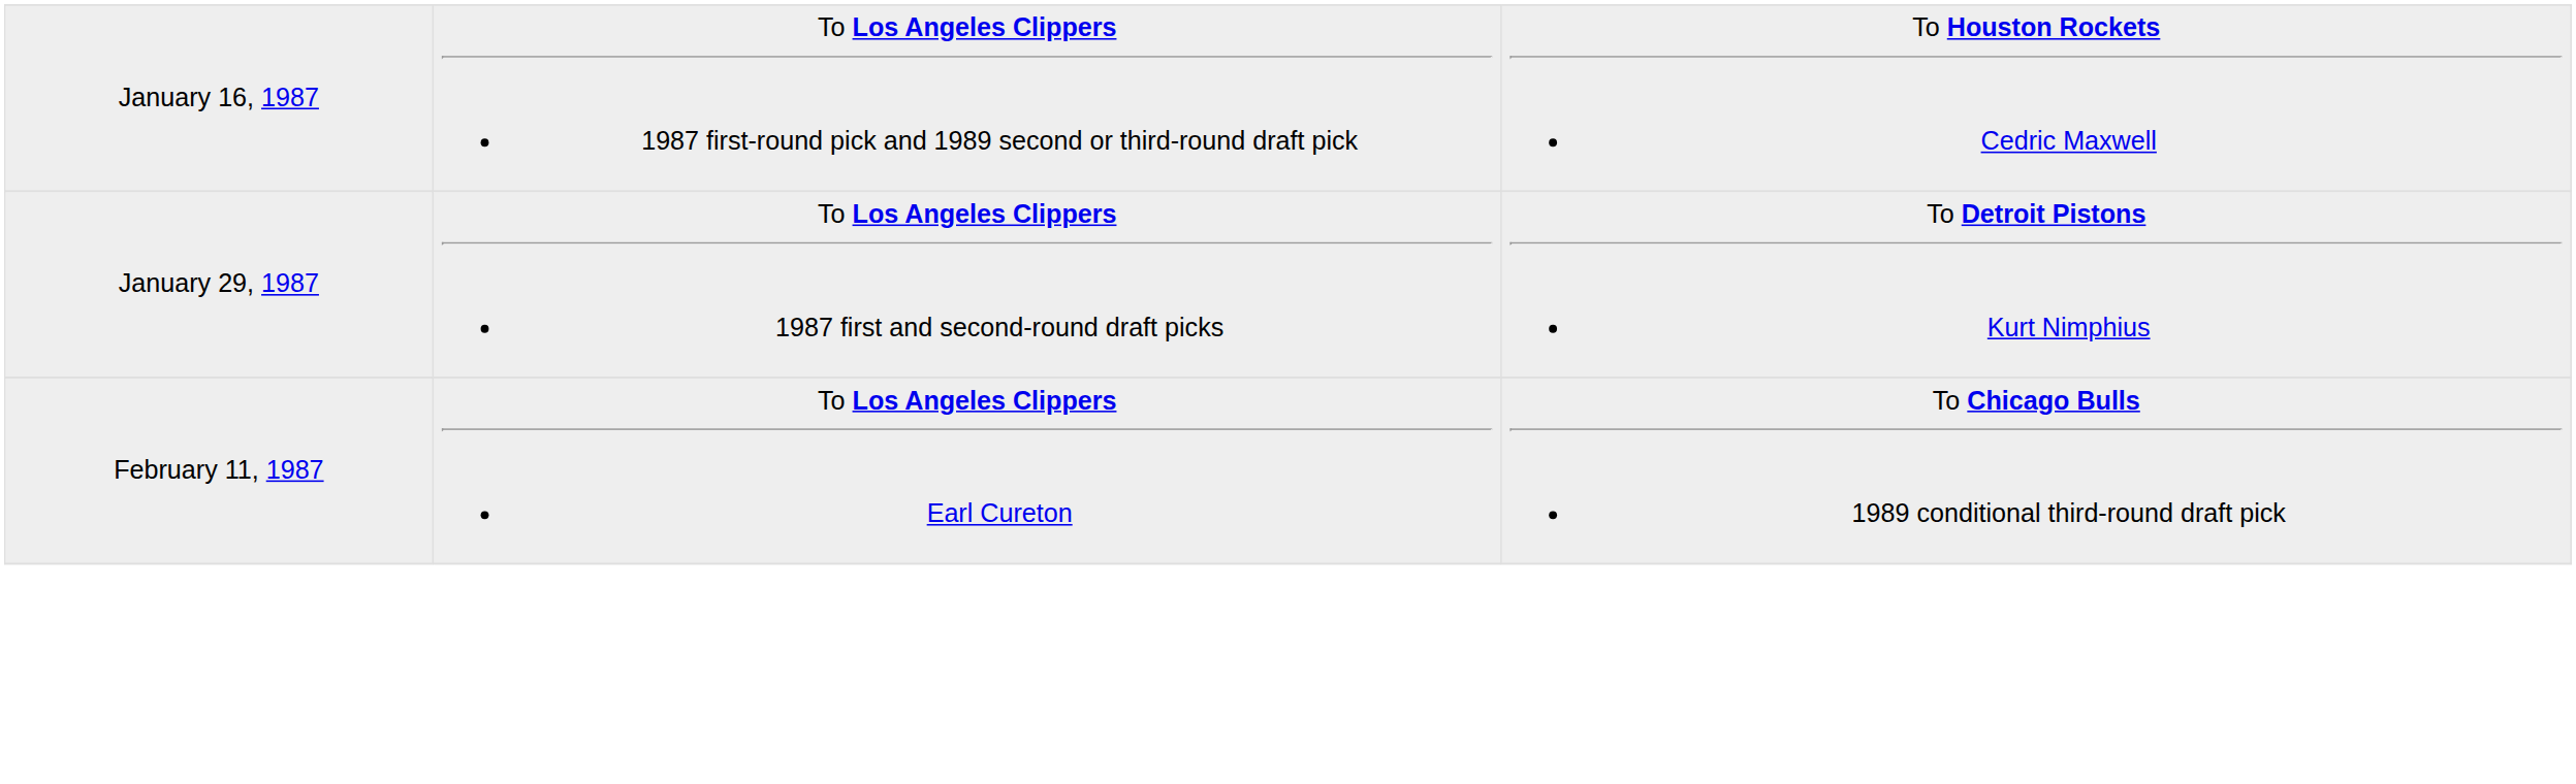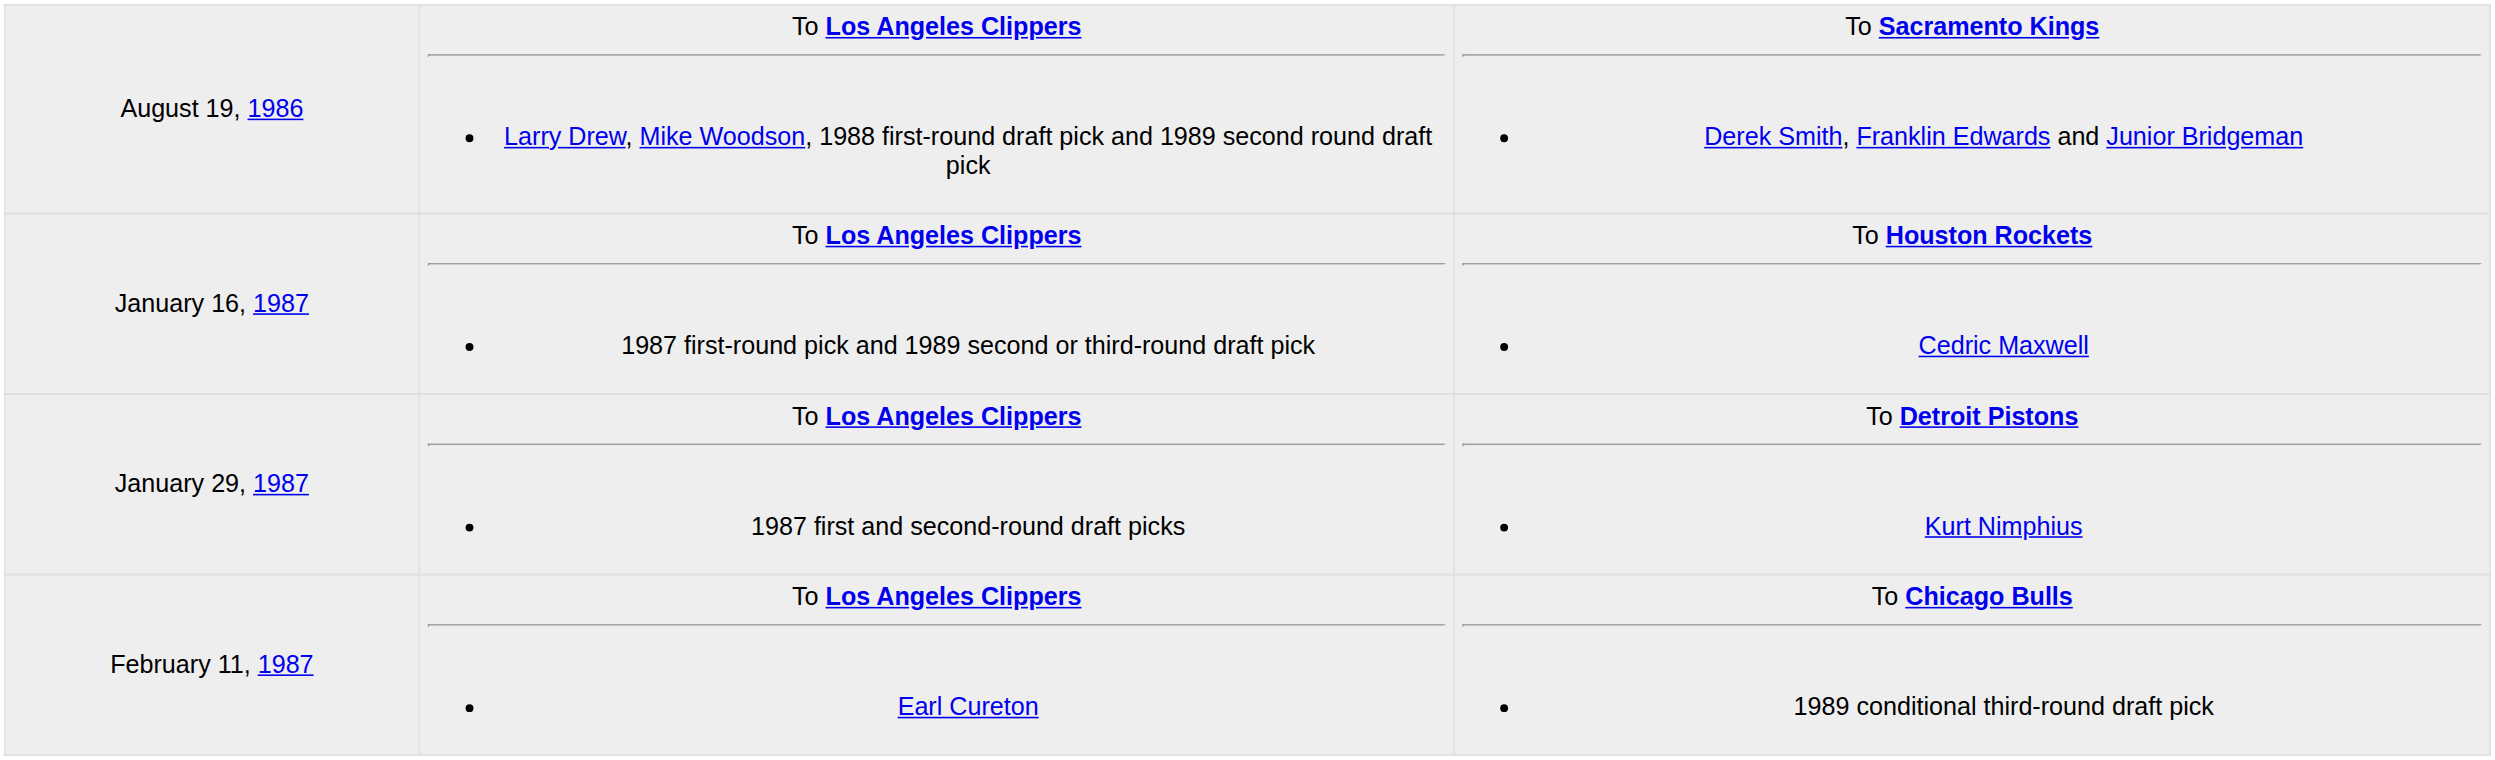+ row: August 19, 1986 | To Los Angeles Clippers Larry Drew, Mike Woodson, 1988 first-round draft pick and 1989 second round draft pick | To Sacramento Kings Derek Smith, Franklin Edwards and Junior Bridgeman
